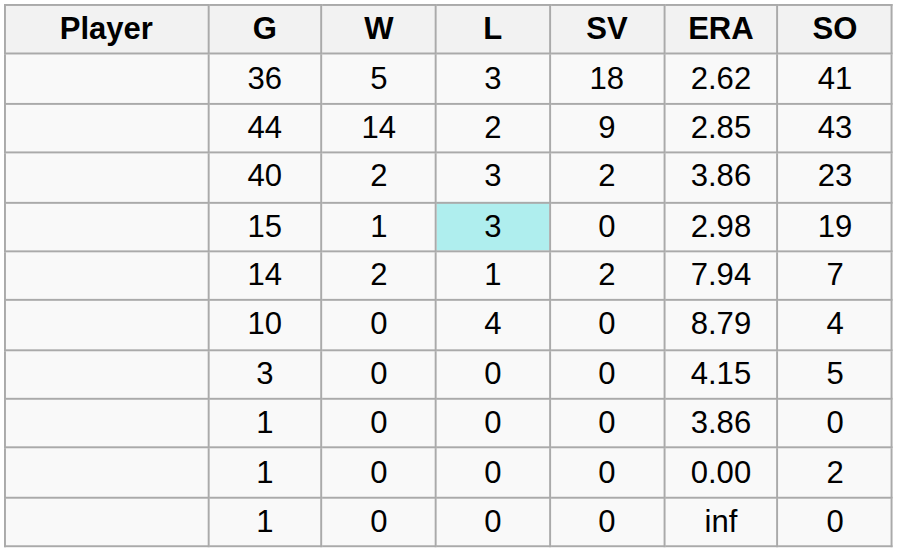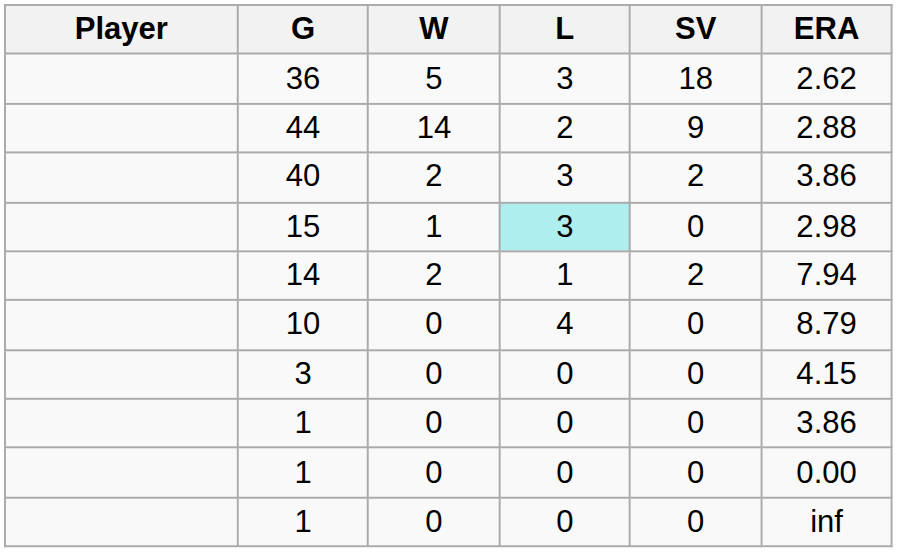- column: SO | 41 | 43 | 23 | 19 | 7 | 4 | 5 | 0 | 2 | 0
44 | ERA: 2.85 -> 2.88
